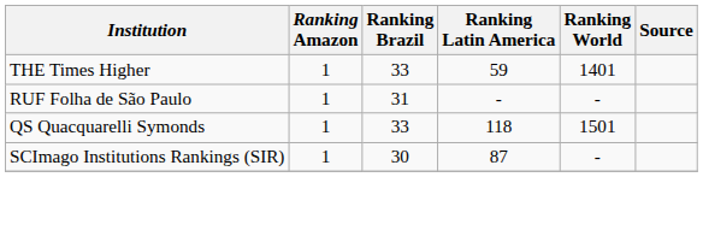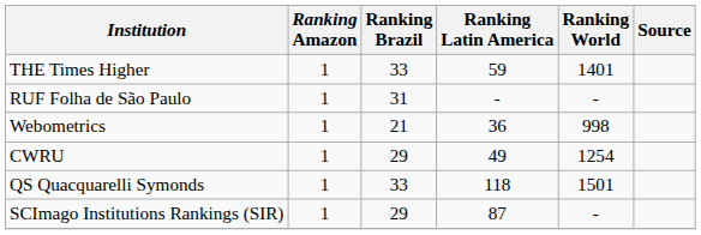+ row: Webometrics | 1 | 21 | 36 | 998
+ row: CWRU | 1 | 29 | 49 | 1254
SCImago Institutions Rankings (SIR) | Ranking Brazil: 30 -> 29
